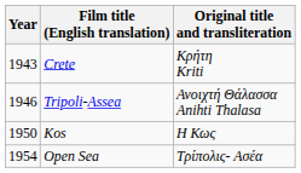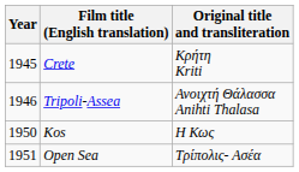Crete | Year: 1943 -> 1945
Open Sea | Year: 1954 -> 1951
